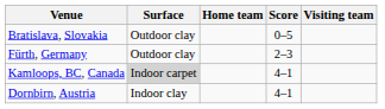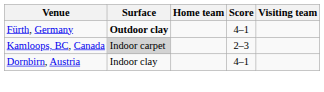- row: Bratislava, Slovakia | Outdoor clay | 0–5
Fürth, Germany | Surface: normal -> bold
Fürth, Germany | Score: 2–3 -> 4–1
Kamloops, BC, Canada | Score: 4–1 -> 2–3
